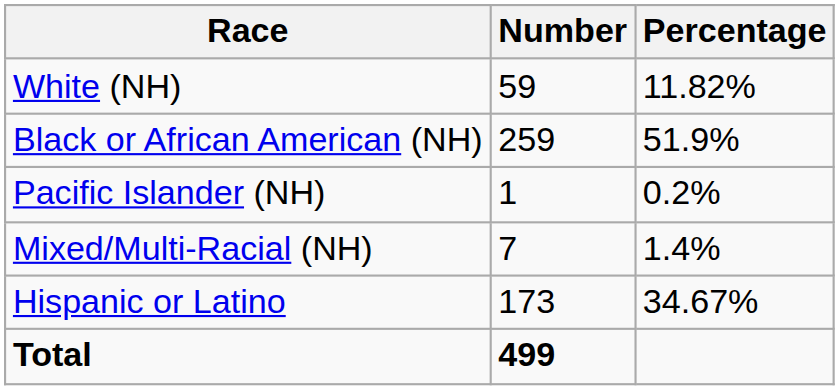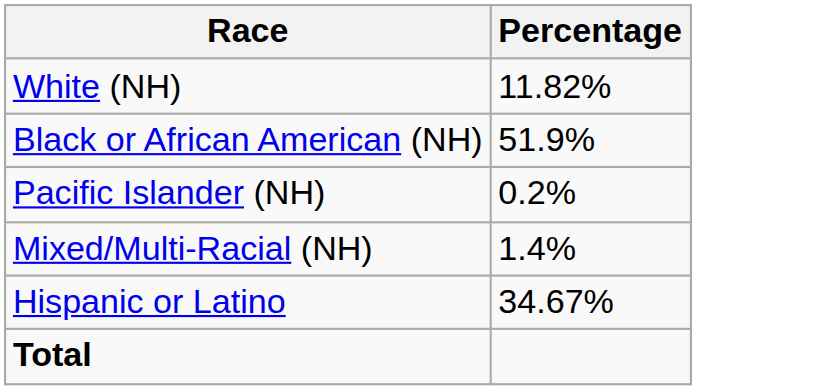- column: Number | 59 | 259 | 1 | 7 | 173 | 499
